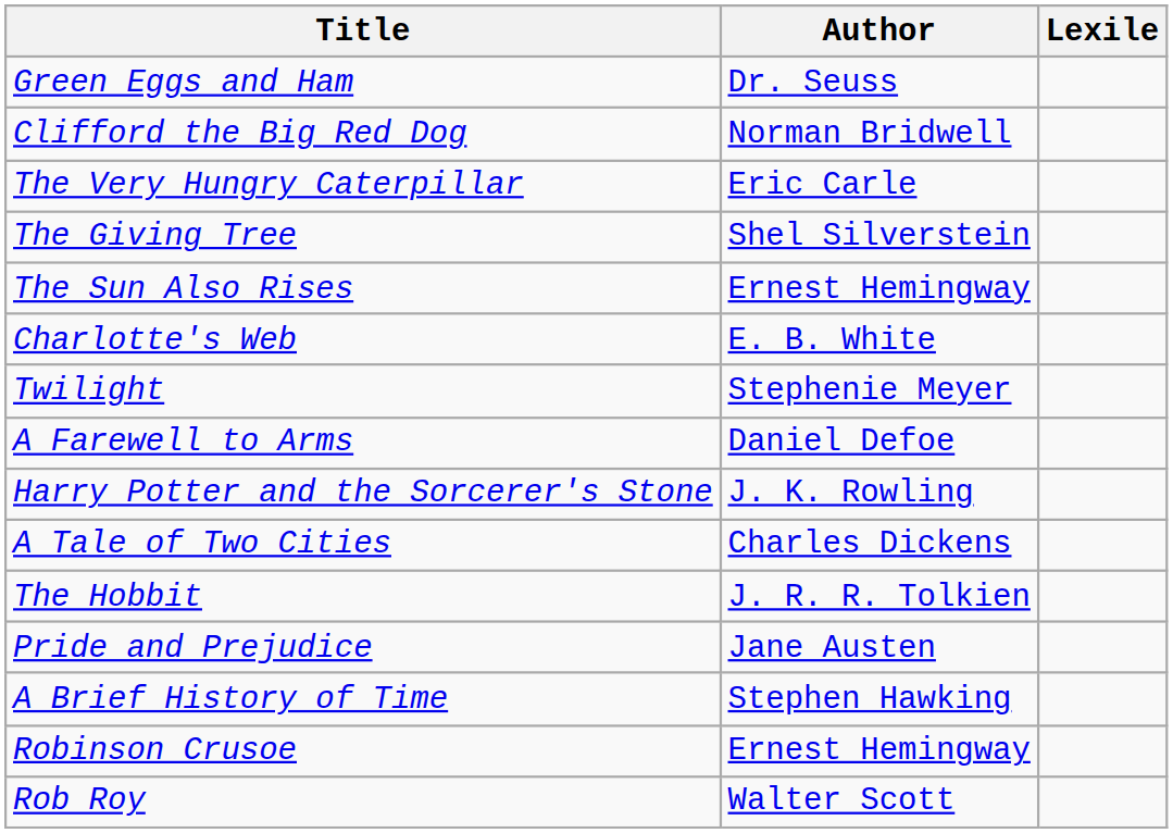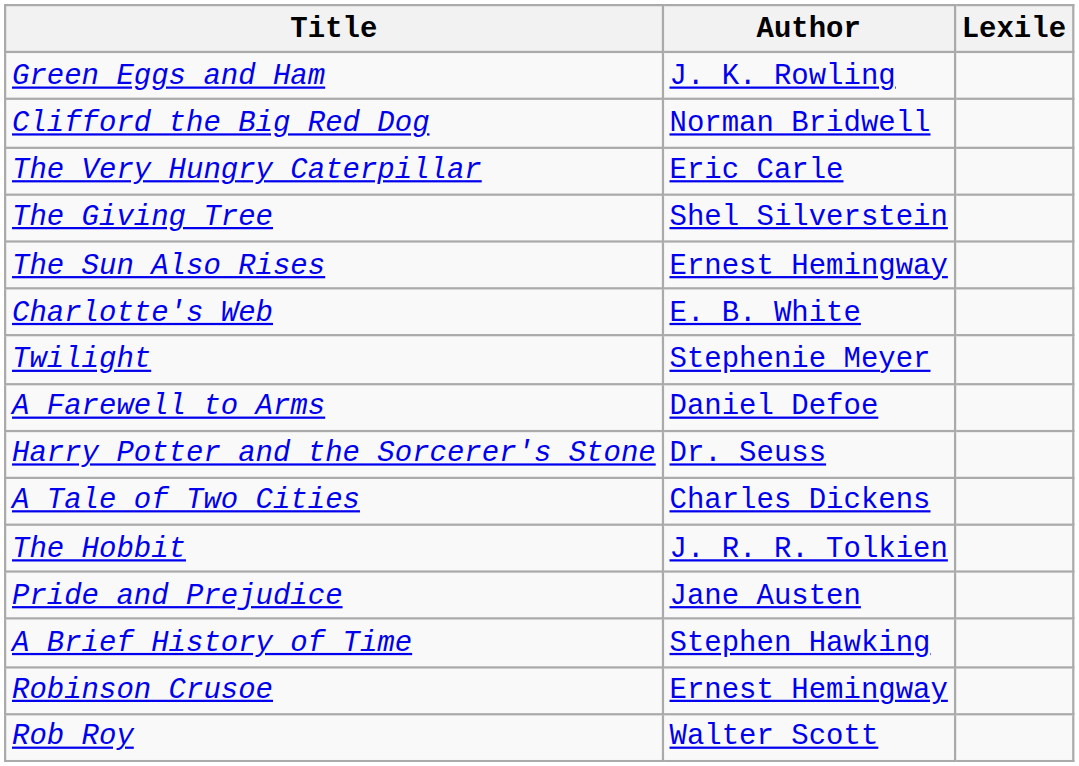Green Eggs and Ham | Author: Dr. Seuss -> J. K. Rowling
Harry Potter and the Sorcerer's Stone | Author: J. K. Rowling -> Dr. Seuss
